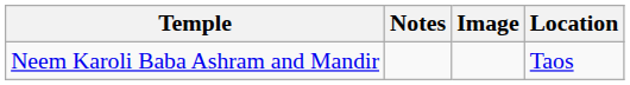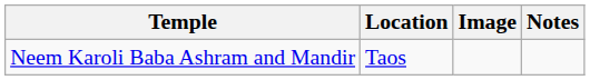columns swapped: Location <-> Notes
